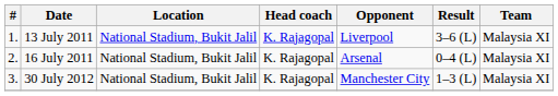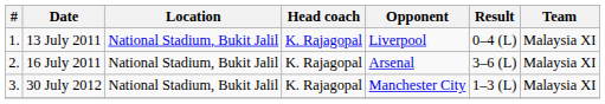13 July 2011 | Result: 3–6 (L) -> 0–4 (L)
16 July 2011 | Result: 0–4 (L) -> 3–6 (L)
